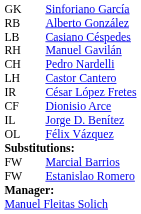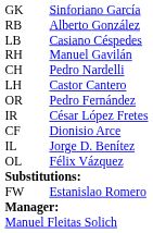+ row: OR | Pedro Fernández
- row: FW | Marcial Barrios
